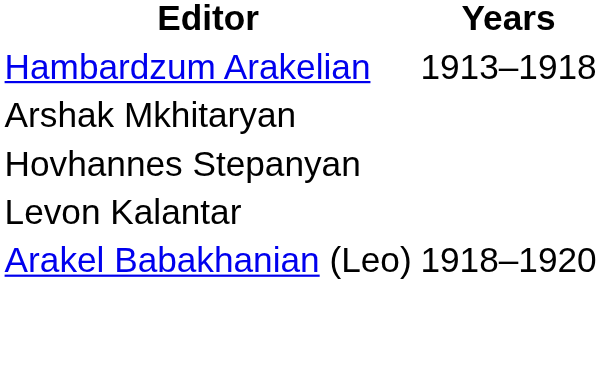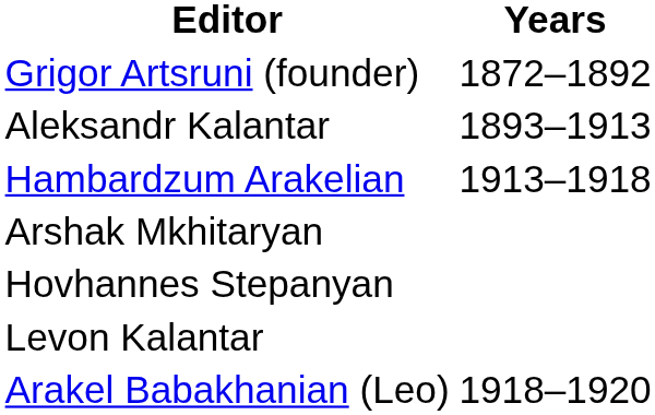+ row: Grigor Artsruni (founder) | 1872–1892
+ row: Aleksandr Kalantar | 1893–1913
